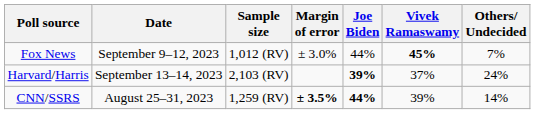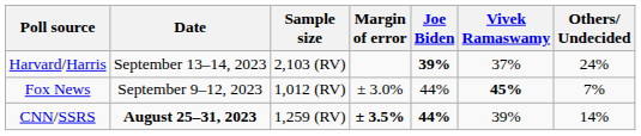rows swapped: Harvard/Harris <-> Fox News
CNN/SSRS | Date: normal -> bold
